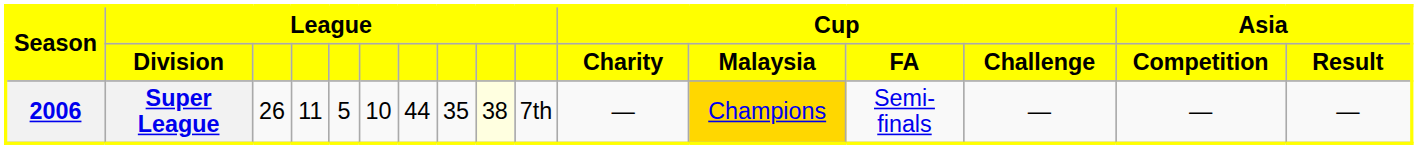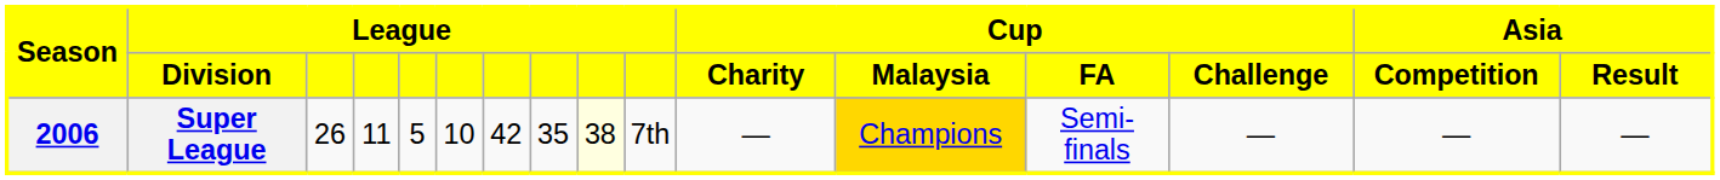Super League | column 7: 44 -> 42
